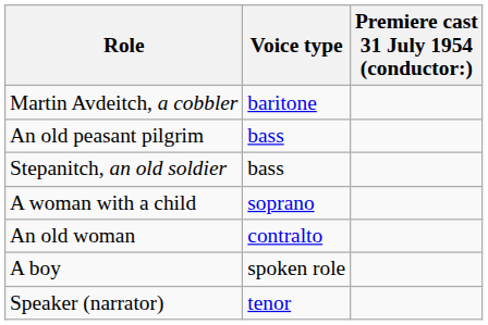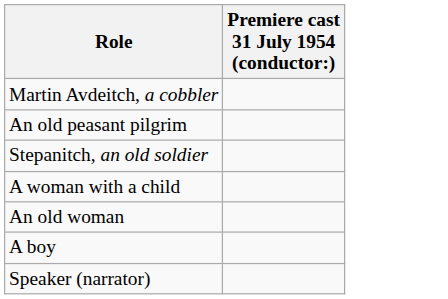- column: Voice type | baritone | bass | bass | soprano | contralto | spoken role | tenor
